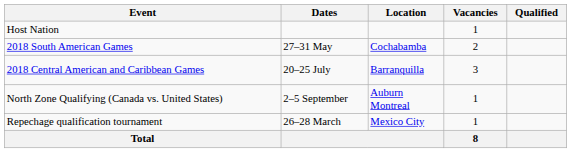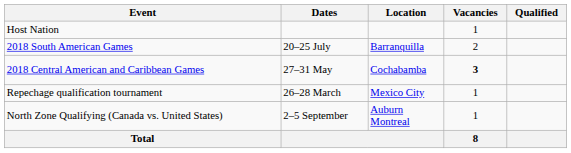2018 South American Games | Dates: 27–31 May -> 20–25 July
2018 South American Games | Location: Cochabamba -> Barranquilla
2018 Central American and Caribbean Games | Dates: 20–25 July -> 27–31 May
2018 Central American and Caribbean Games | Location: Barranquilla -> Cochabamba
2018 Central American and Caribbean Games | Vacancies: normal -> bold
rows swapped: North Zone Qualifying (Canada vs. United States) <-> Repechage qualification tournament
